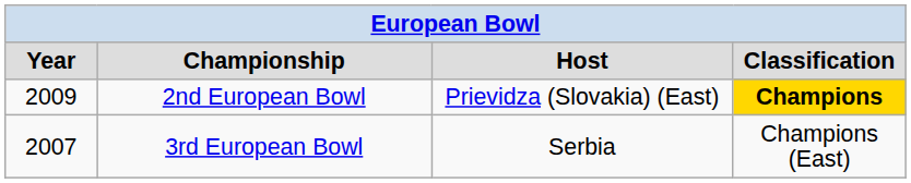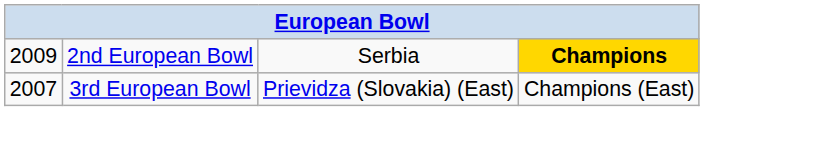- row: Year | Championship | Host | Classification
2nd European Bowl | column 3: Prievidza (Slovakia) (East) -> Serbia
3rd European Bowl | column 3: Serbia -> Prievidza (Slovakia) (East)
